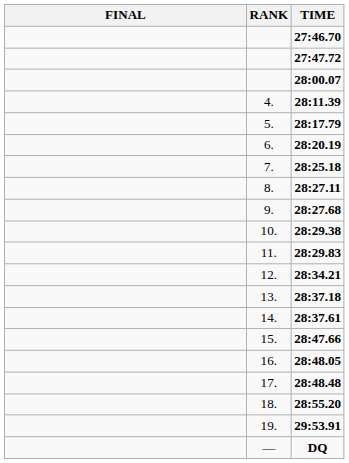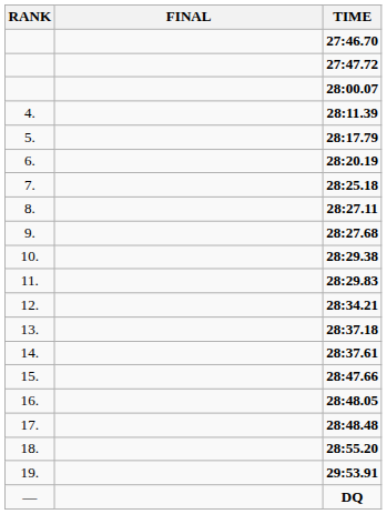columns swapped: RANK <-> FINAL
